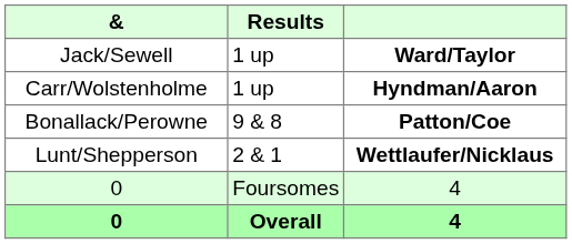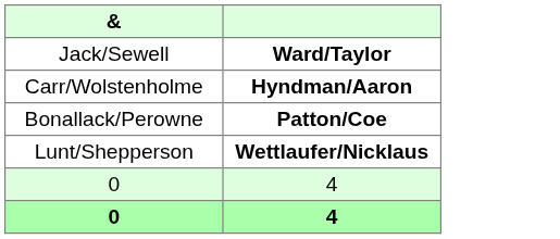- column: Results | 1 up | 1 up | 9 & 8 | 2 & 1 | Foursomes | Overall
